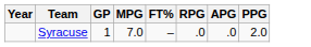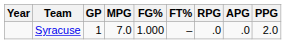+ column: FG% | 1.000
